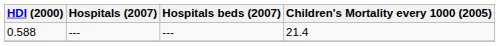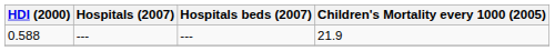0.588 | Children's Mortality every 1000 (2005): 21.4 -> 21.9
